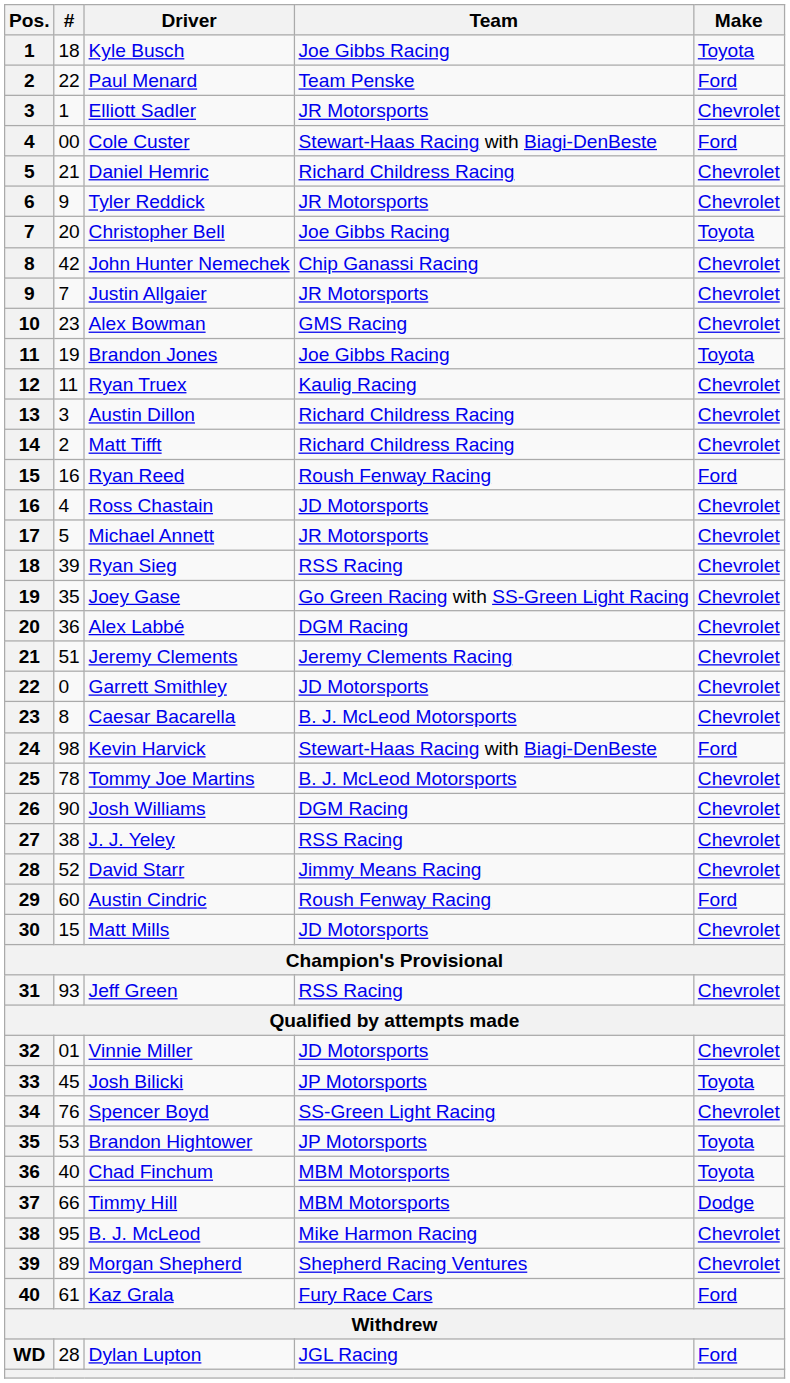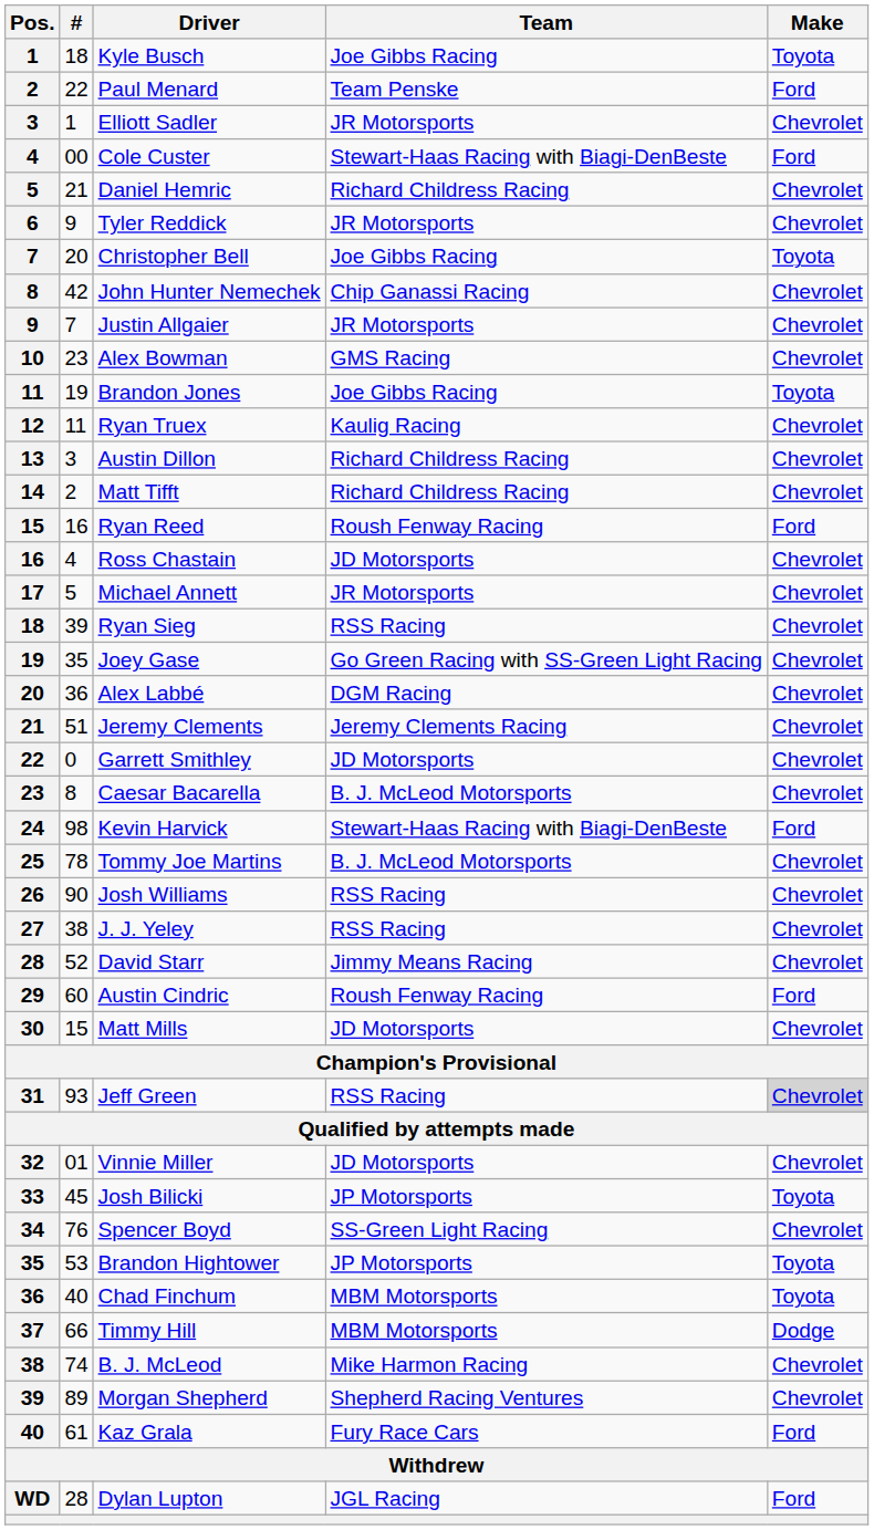Josh Williams | Team: DGM Racing -> RSS Racing
Jeff Green | Make: no background -> lightgrey background
B. J. McLeod | #: 95 -> 74
